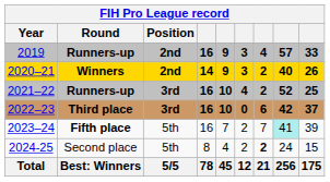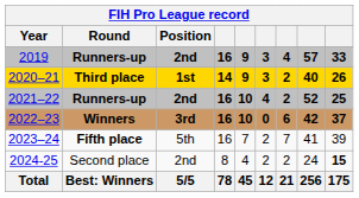2020–21 | Round: Winners -> Third place
2020–21 | Position: 2nd -> 1st
2021–22 | Position: 3rd -> 2nd
2022–23 | Round: Third place -> Winners
2023–24 | column 8: paleturquoise background -> no background
2024-25 | Position: 5th -> 2nd
2024-25 | column 7: bold -> normal
2024-25 | column 9: normal -> bold
